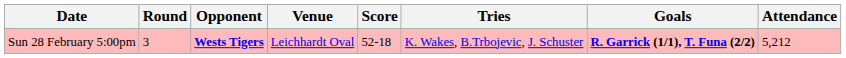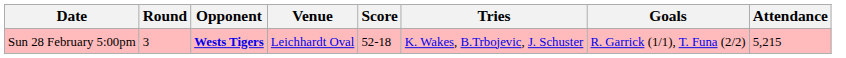Sun 28 February 5:00pm | Goals: bold -> normal
Sun 28 February 5:00pm | Attendance: 5,212 -> 5,215
